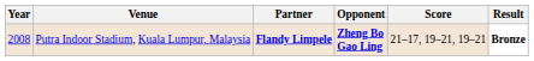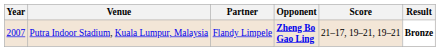Putra Indoor Stadium, Kuala Lumpur, Malaysia | Year: 2008 -> 2007
Putra Indoor Stadium, Kuala Lumpur, Malaysia | Partner: bold -> normal
